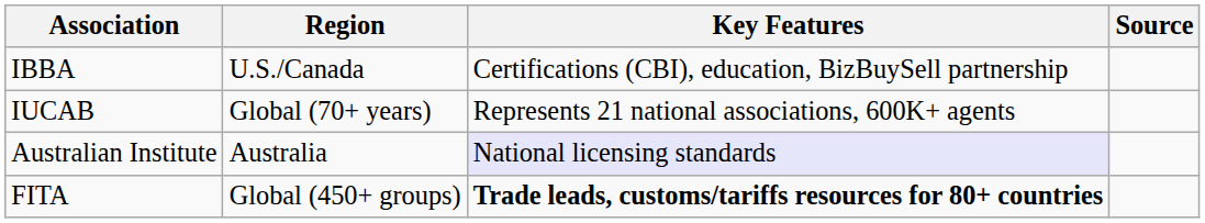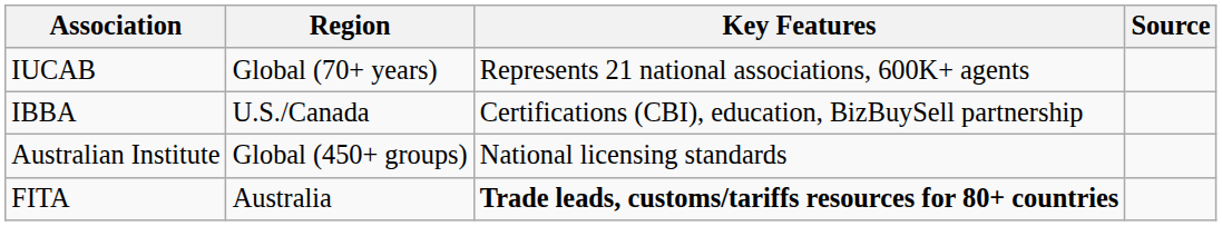rows swapped: IBBA <-> IUCAB
Australian Institute | Region: Australia -> Global (450+ groups)
Australian Institute | Key Features: lavender background -> no background
FITA | Region: Global (450+ groups) -> Australia
